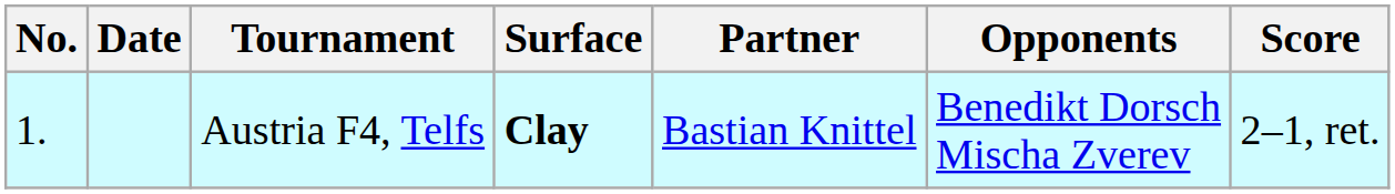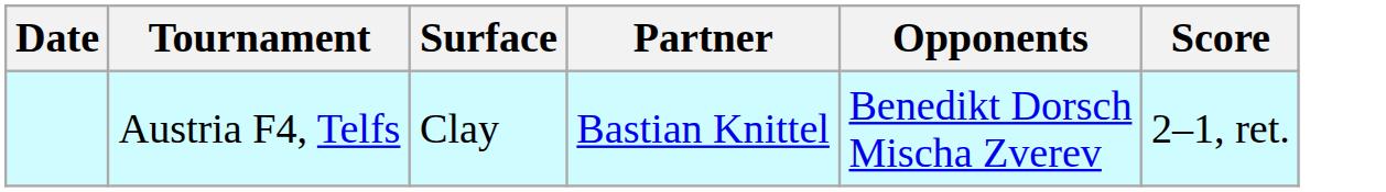- column: No. | 1.
Austria F4, Telfs | Surface: bold -> normal
